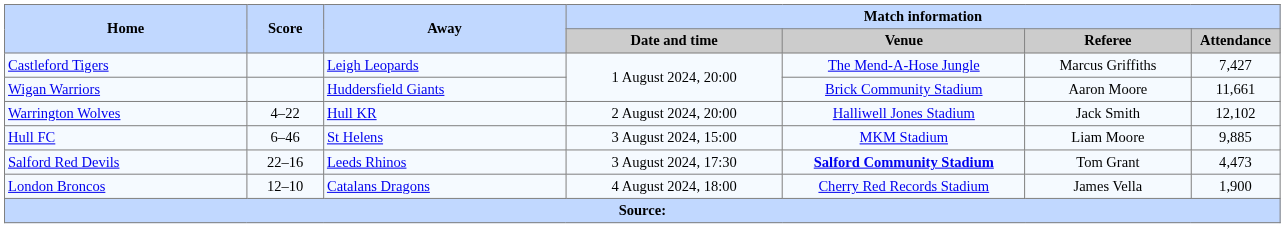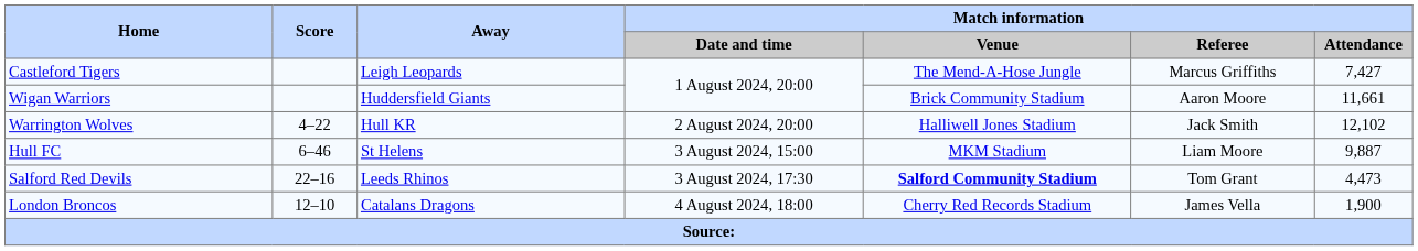Hull FC | Match information / Attendance: 9,885 -> 9,887
